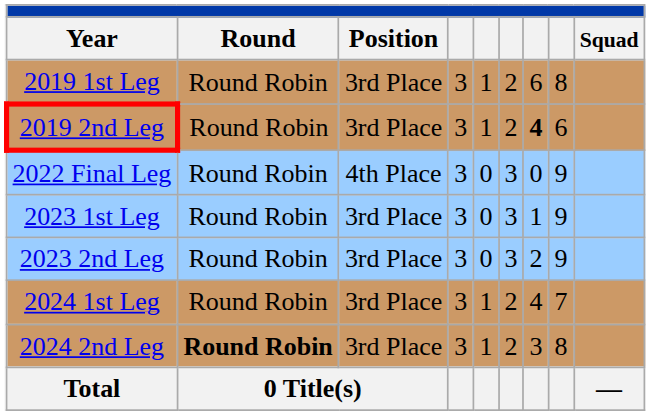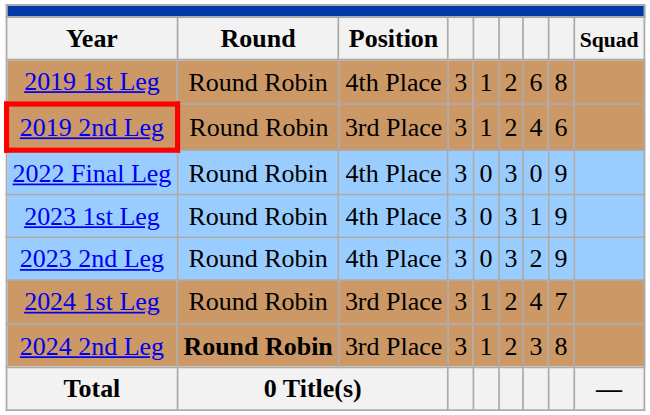2019 1st Leg | Position: 3rd Place -> 4th Place
2019 2nd Leg | column 7: bold -> normal
2023 1st Leg | Position: 3rd Place -> 4th Place
2023 2nd Leg | Position: 3rd Place -> 4th Place
